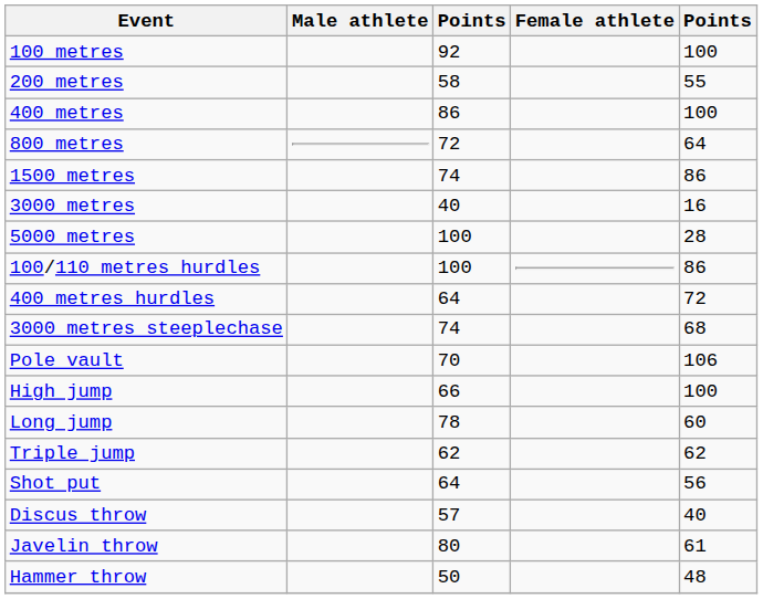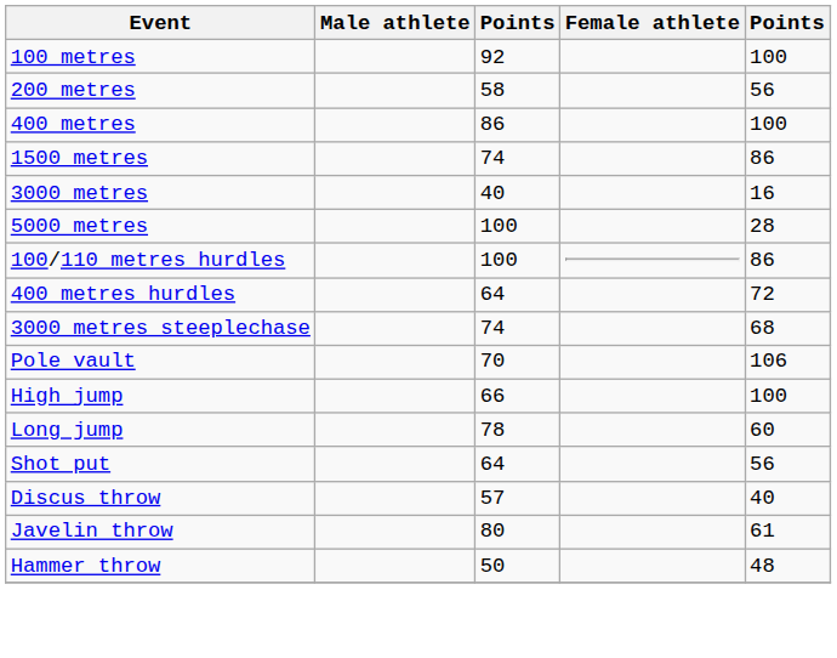200 metres | column 5: 55 -> 56
- row: 800 metres | 72 | 64
- row: Triple jump | 62 | 62
